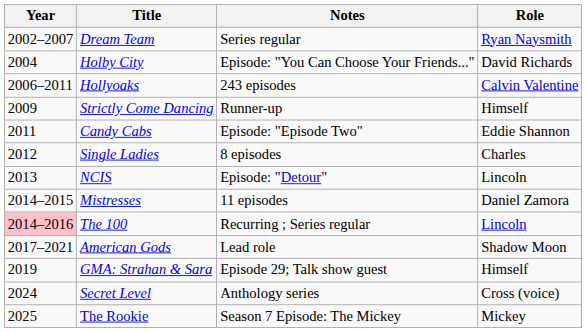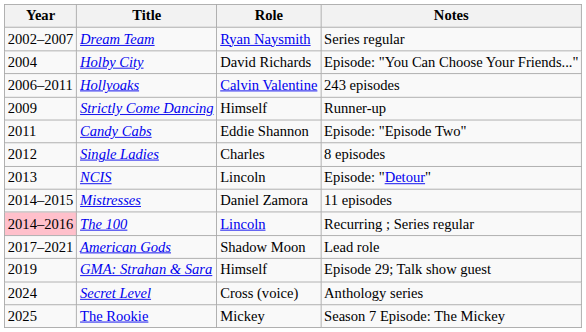columns swapped: Role <-> Notes
